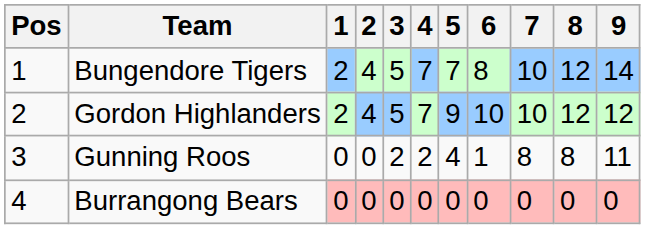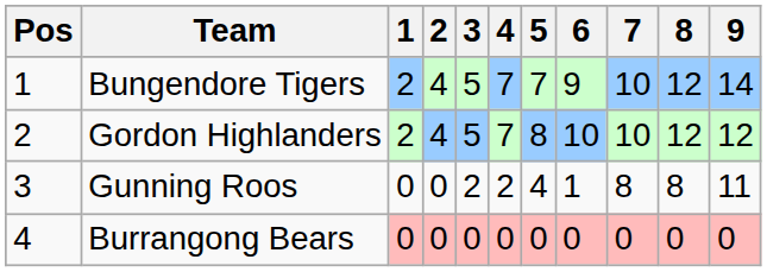Bungendore Tigers | 6: 8 -> 9
Gordon Highlanders | 5: 9 -> 8
